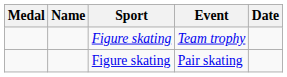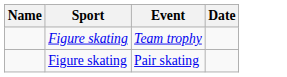- column: Medal
